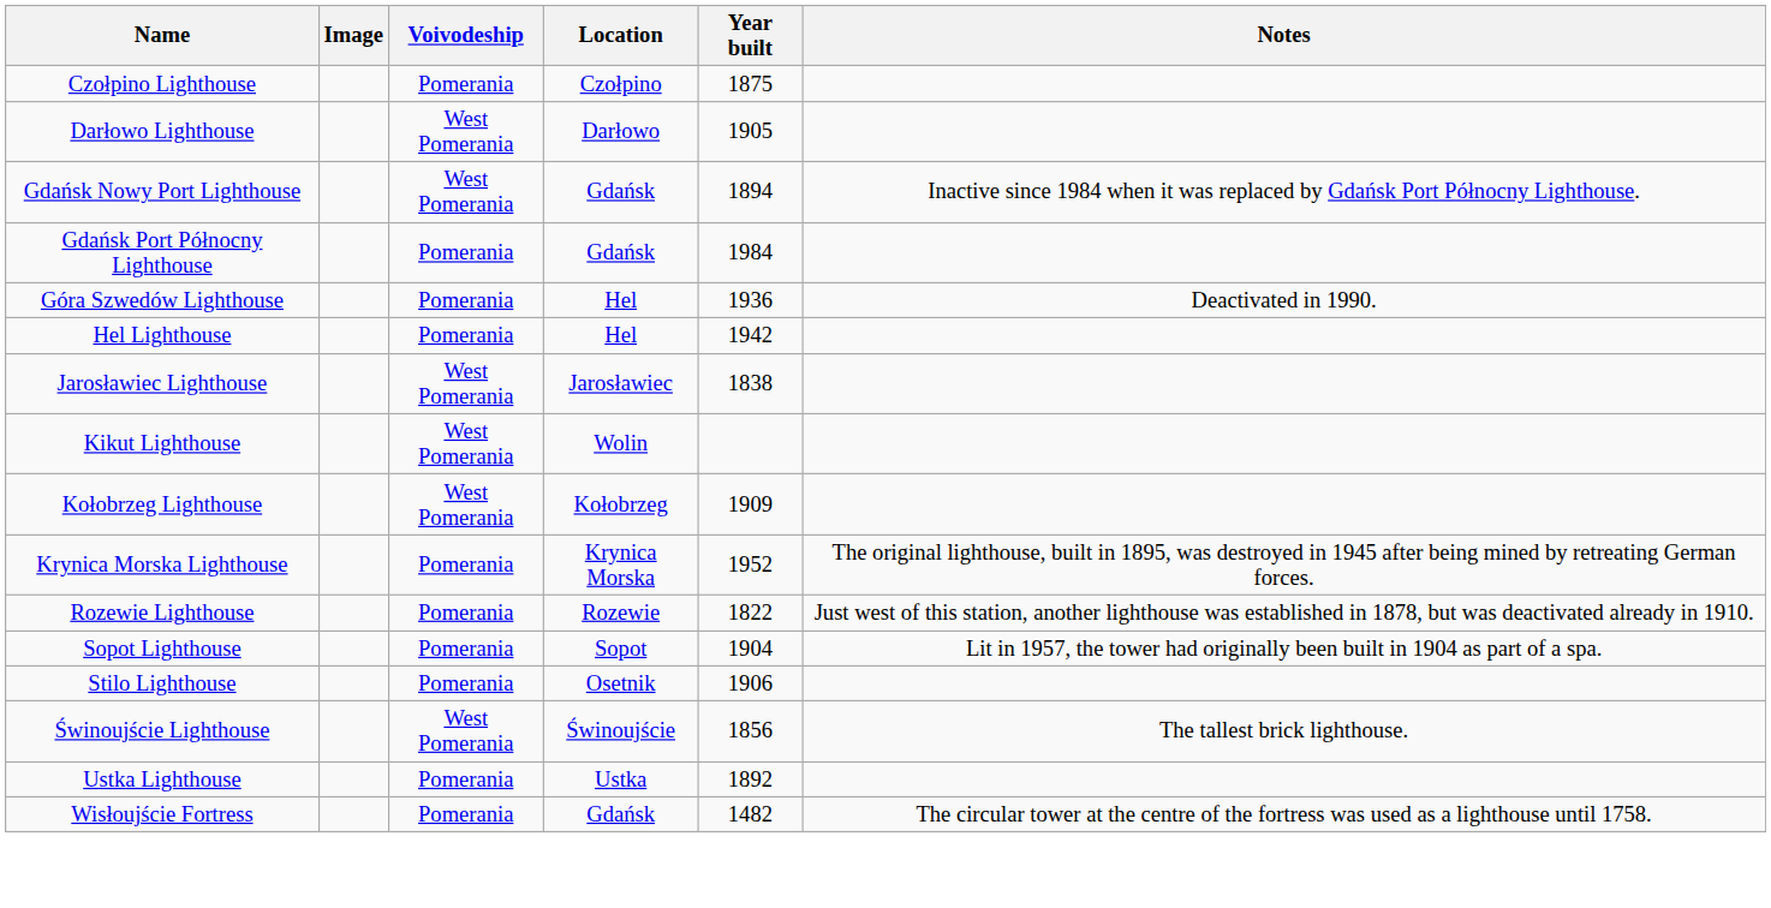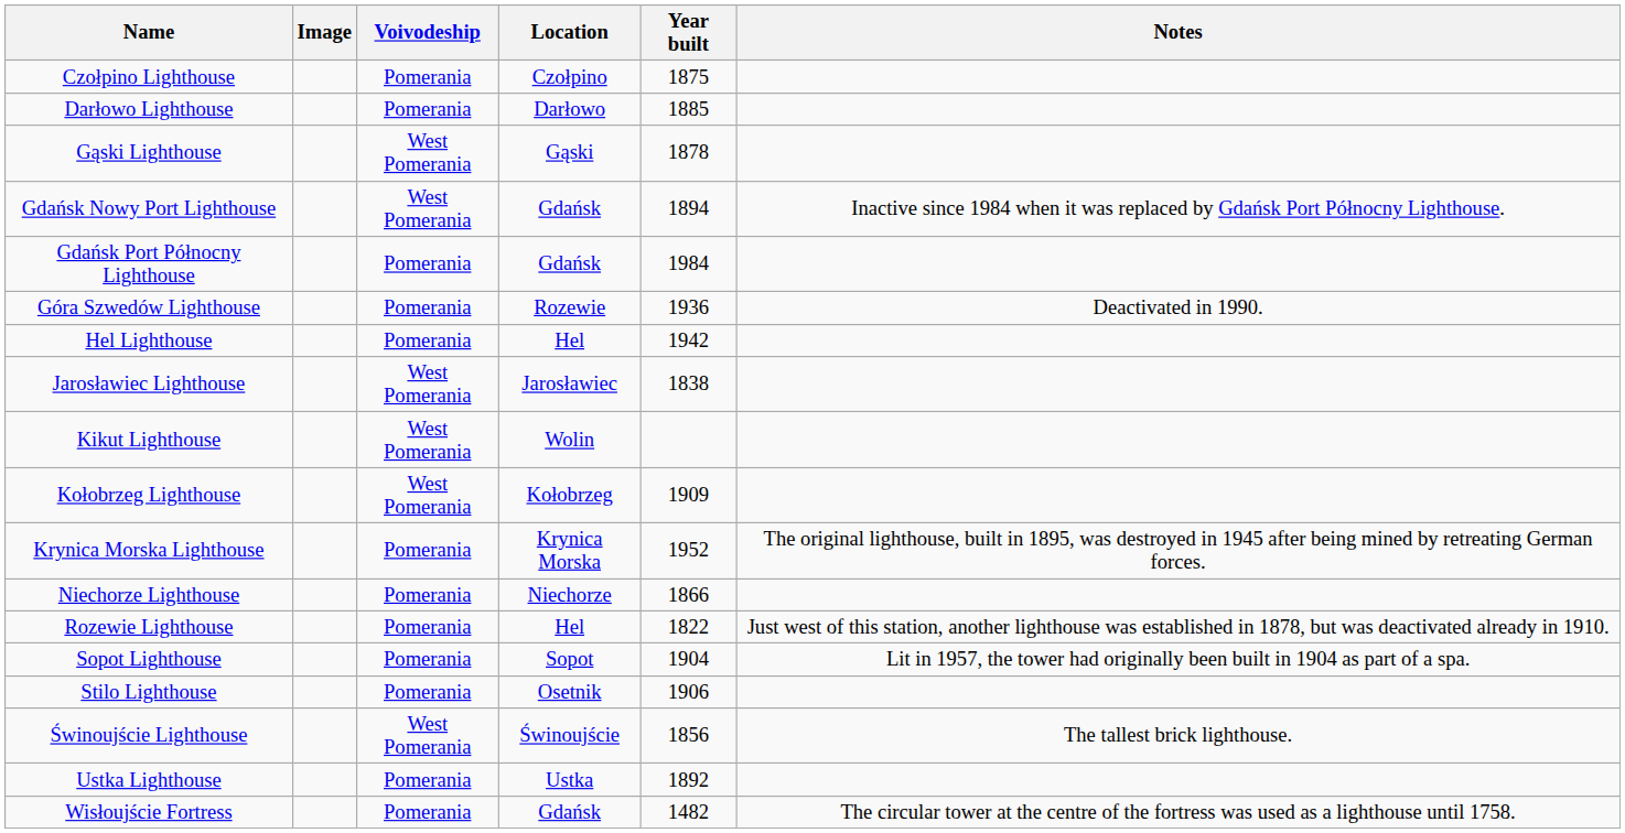Darłowo Lighthouse | Voivodeship: West Pomerania -> Pomerania
Darłowo Lighthouse | Year built: 1905 -> 1885
+ row: Gąski Lighthouse | West Pomerania | Gąski | 1878
Góra Szwedów Lighthouse | Location: Hel -> Rozewie
+ row: Niechorze Lighthouse | Pomerania | Niechorze | 1866
Rozewie Lighthouse | Location: Rozewie -> Hel
